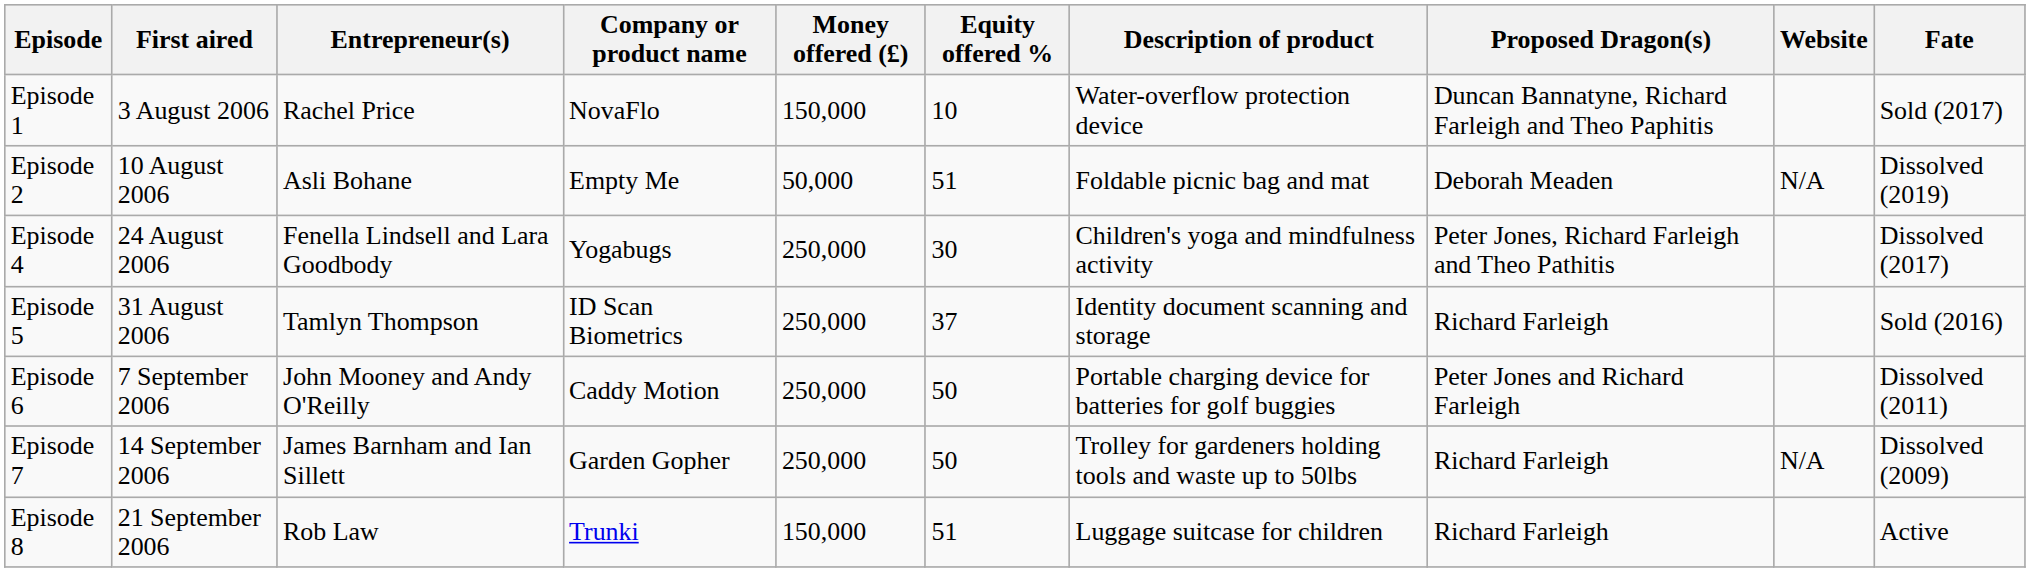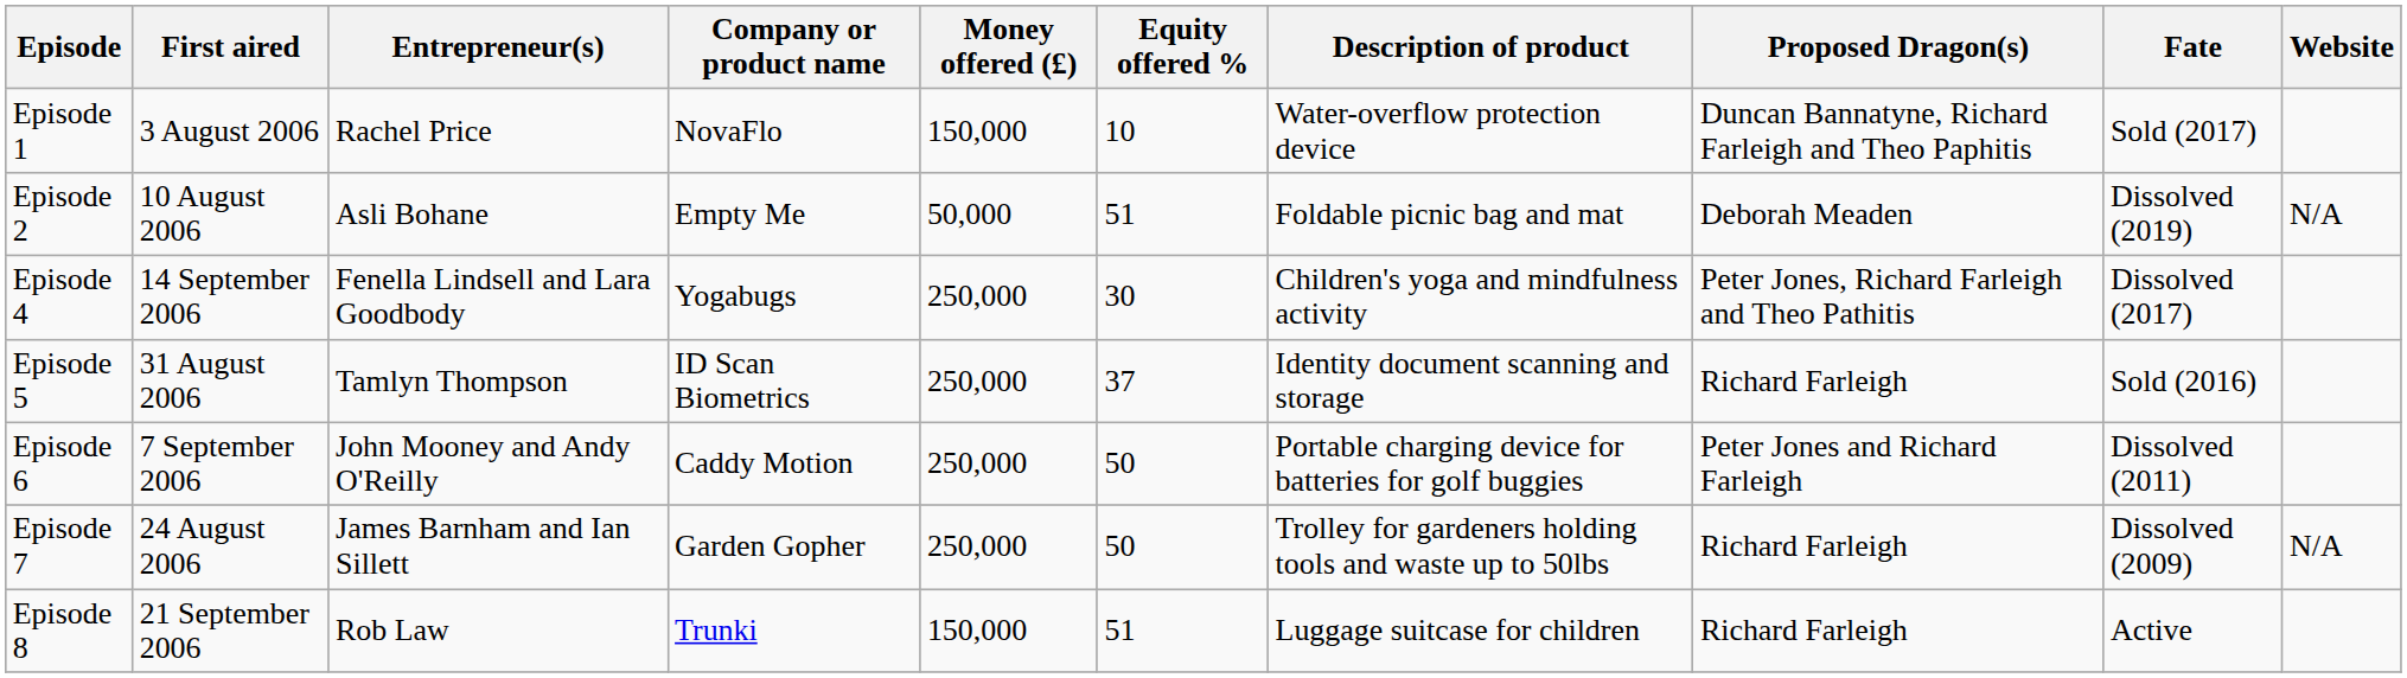columns swapped: Website <-> Fate
Episode 4 | First aired: 24 August 2006 -> 14 September 2006
Episode 7 | First aired: 14 September 2006 -> 24 August 2006
